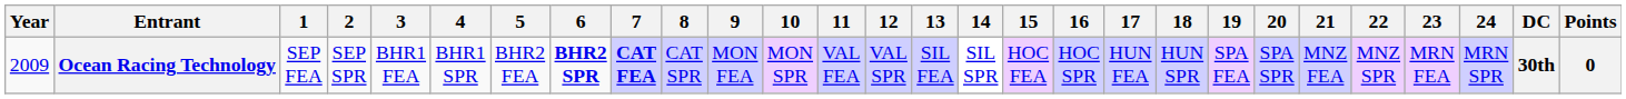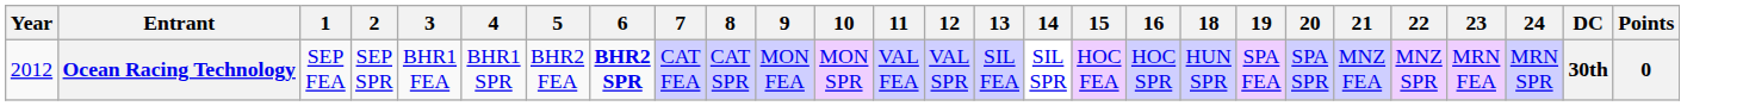- column: 17 | HUN FEA
Ocean Racing Technology | Year: 2009 -> 2012
Ocean Racing Technology | 7: bold -> normal
